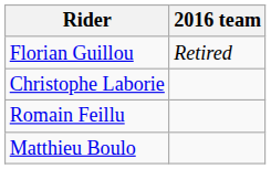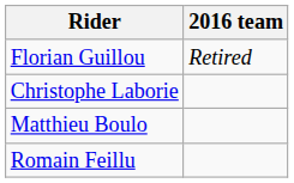rows swapped: Matthieu Boulo <-> Romain Feillu
